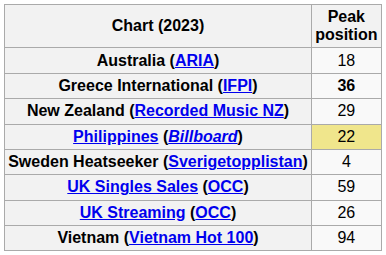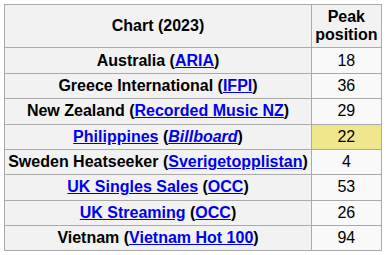Greece International (IFPI) | Peak position: bold -> normal
UK Singles Sales (OCC) | Peak position: 59 -> 53
